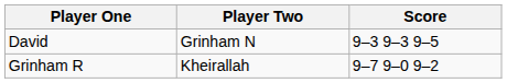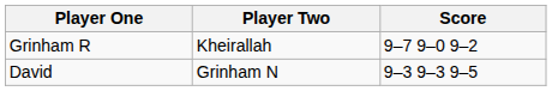rows swapped: David <-> Grinham R
